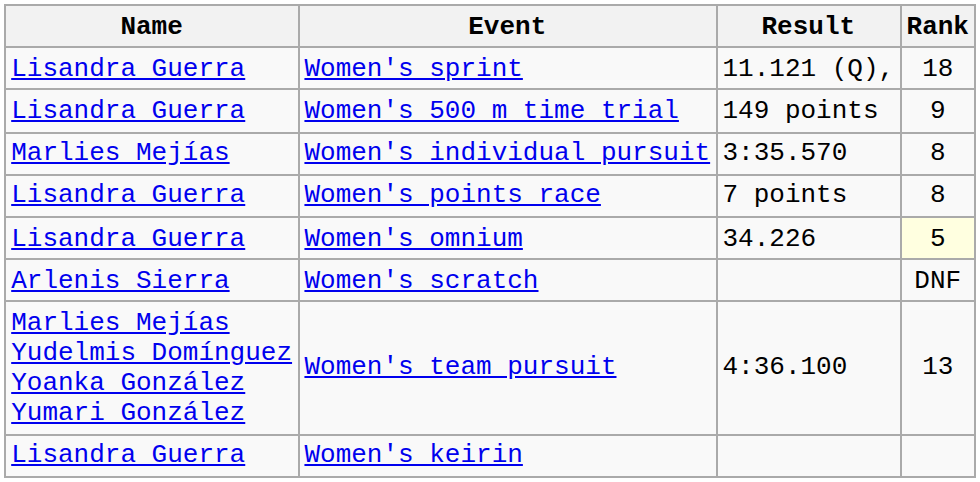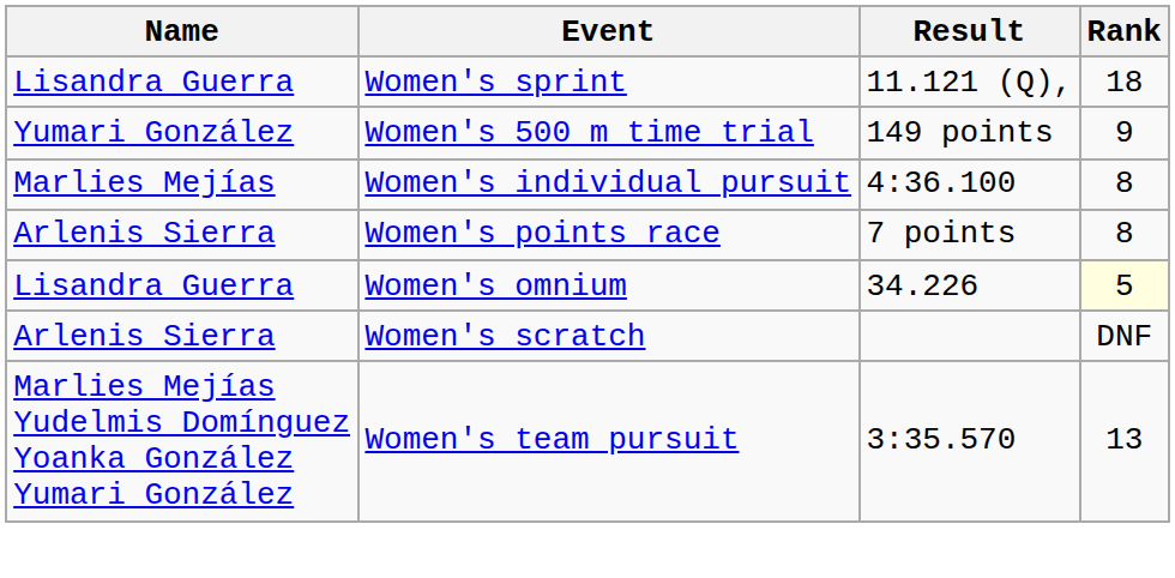Women's 500 m time trial | Name: Lisandra Guerra -> Yumari González
Women's individual pursuit | Result: 3:35.570 -> 4:36.100
Women's points race | Name: Lisandra Guerra -> Arlenis Sierra
Women's team pursuit | Result: 4:36.100 -> 3:35.570
- row: Lisandra Guerra | Women's keirin
